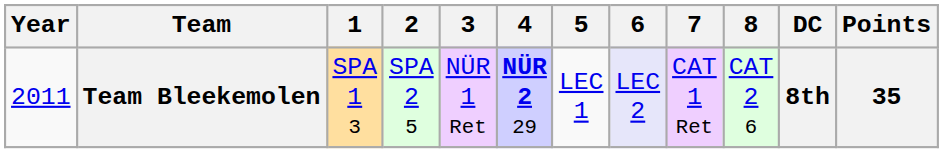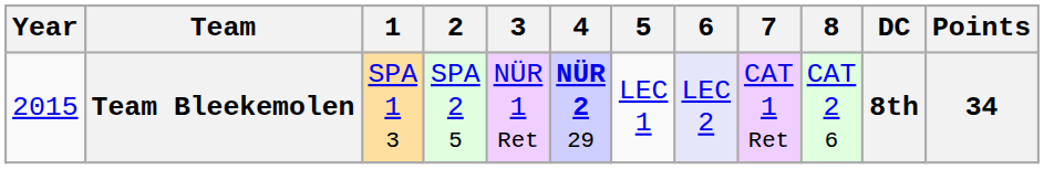Team Bleekemolen | Year: 2011 -> 2015
Team Bleekemolen | Points: 35 -> 34
